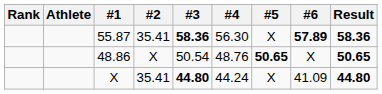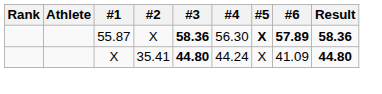55.87 | #2: 35.41 -> X
55.87 | #5: normal -> bold
- row: 48.86 | X | 50.54 | 48.76 | 50.65 | X | 50.65
